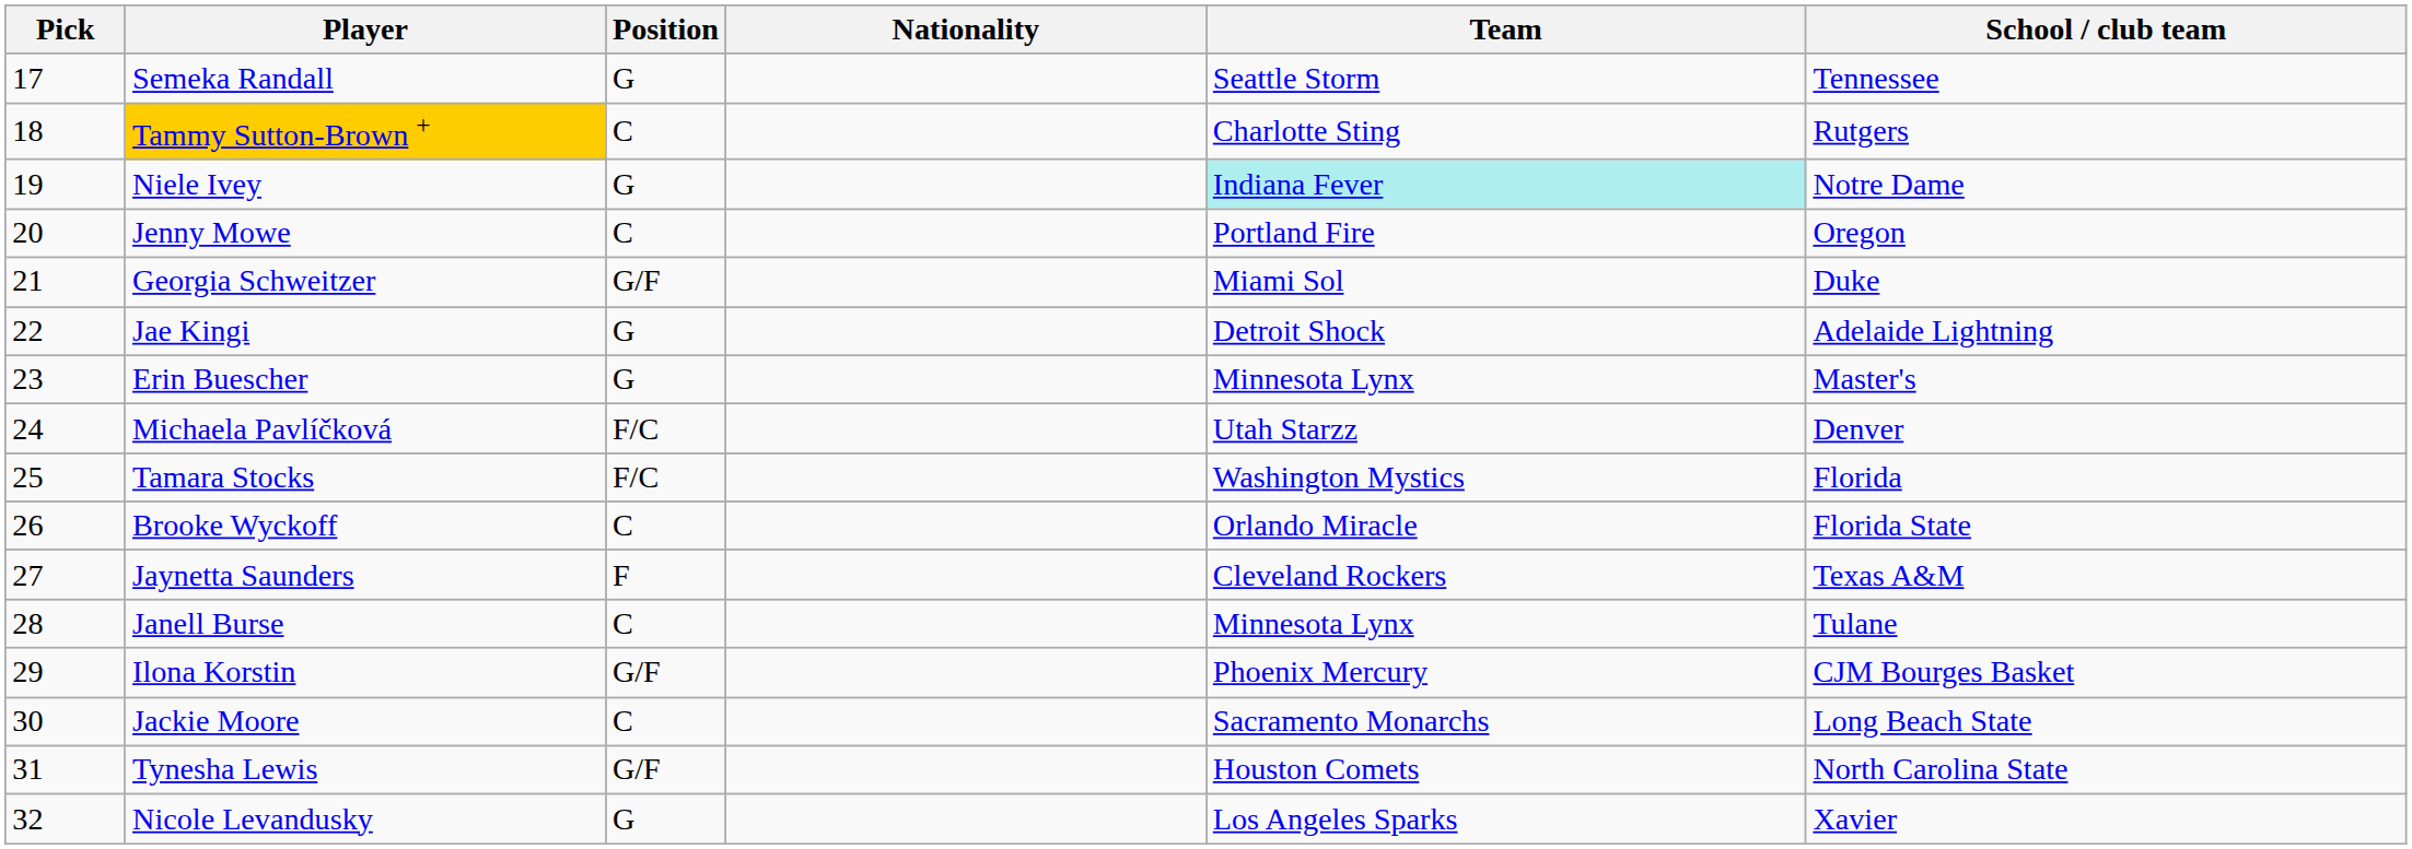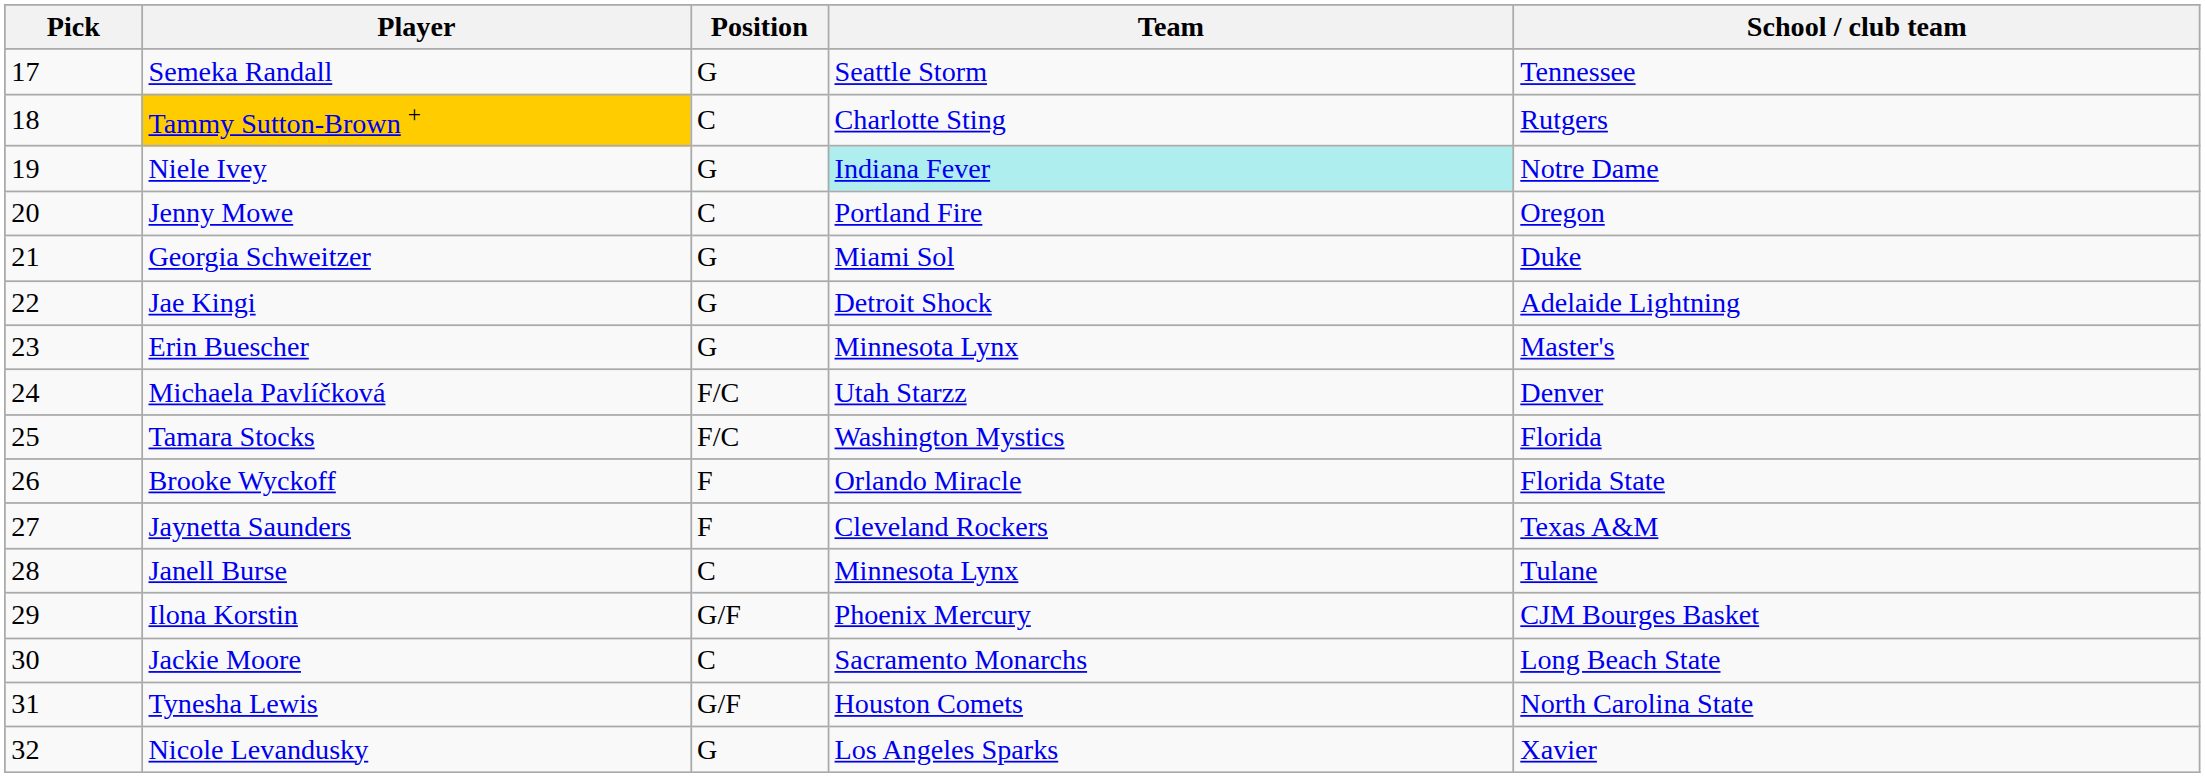- column: Nationality
Georgia Schweitzer | Position: G/F -> G
Brooke Wyckoff | Position: C -> F
